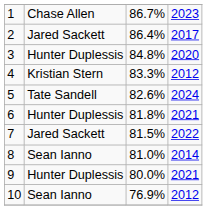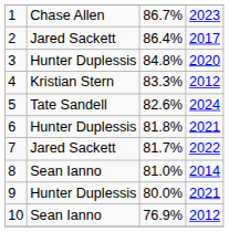7 | column 3: 81.5% -> 81.7%
